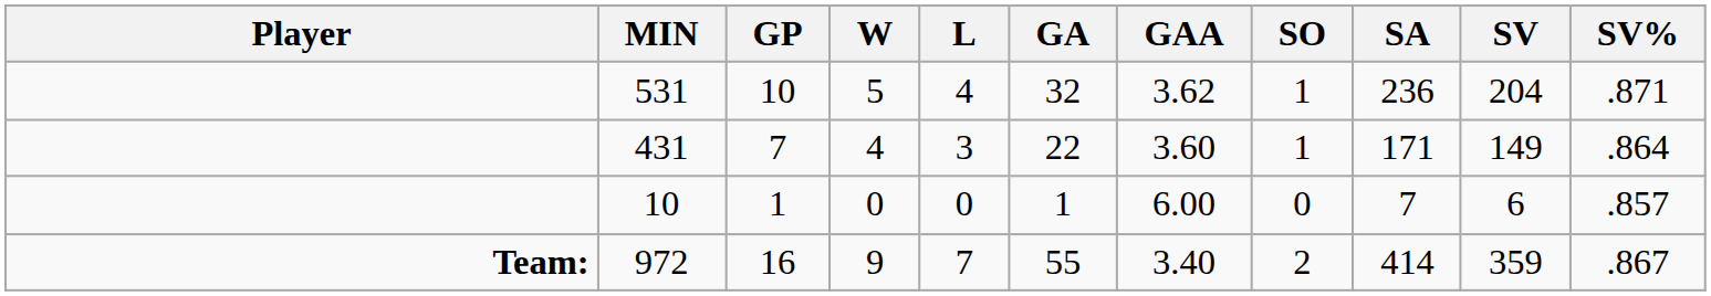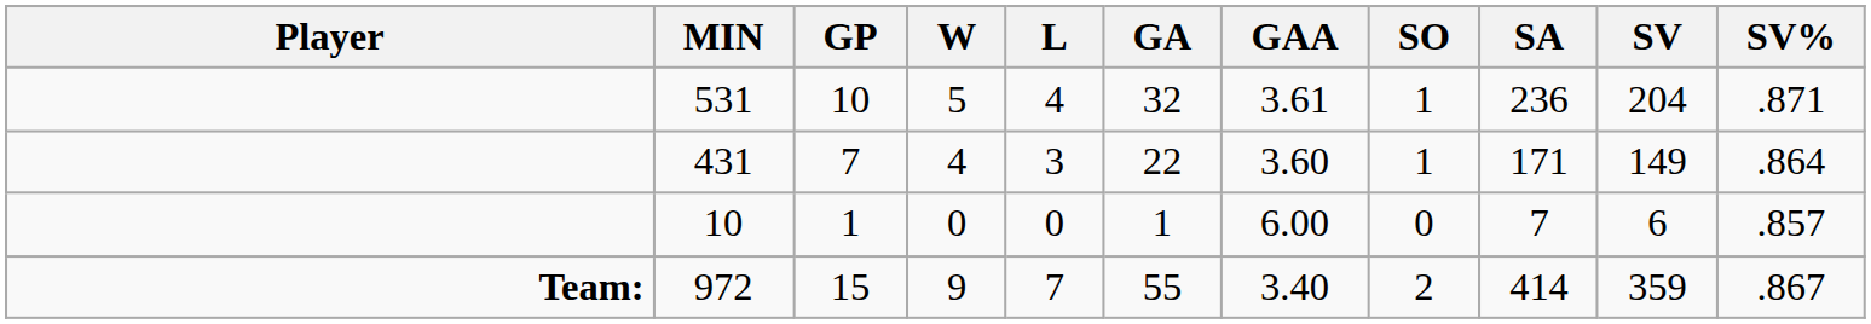531 | GAA: 3.62 -> 3.61
972 | GP: 16 -> 15
